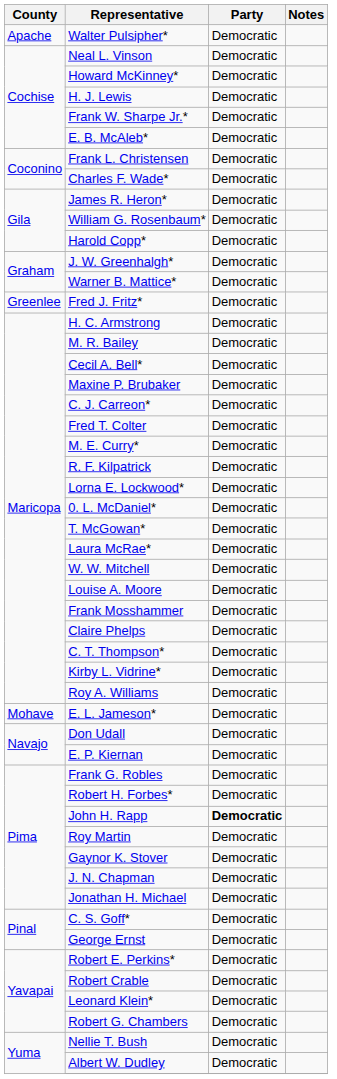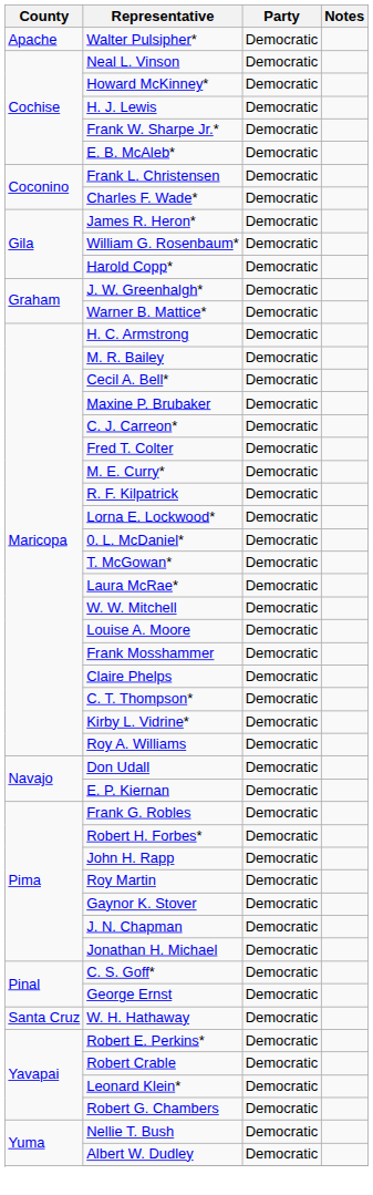- row: Greenlee | Fred J. Fritz* | Democratic
- row: Mohave | E. L. Jameson* | Democratic
John H. Rapp | Party: bold -> normal
+ row: Santa Cruz | W. H. Hathaway | Democratic
